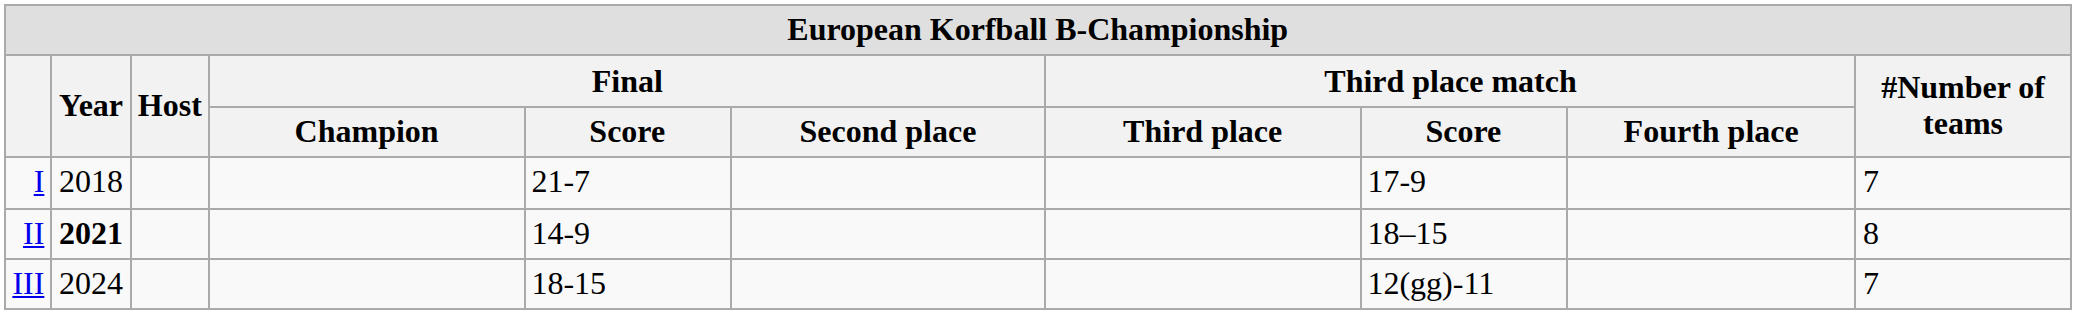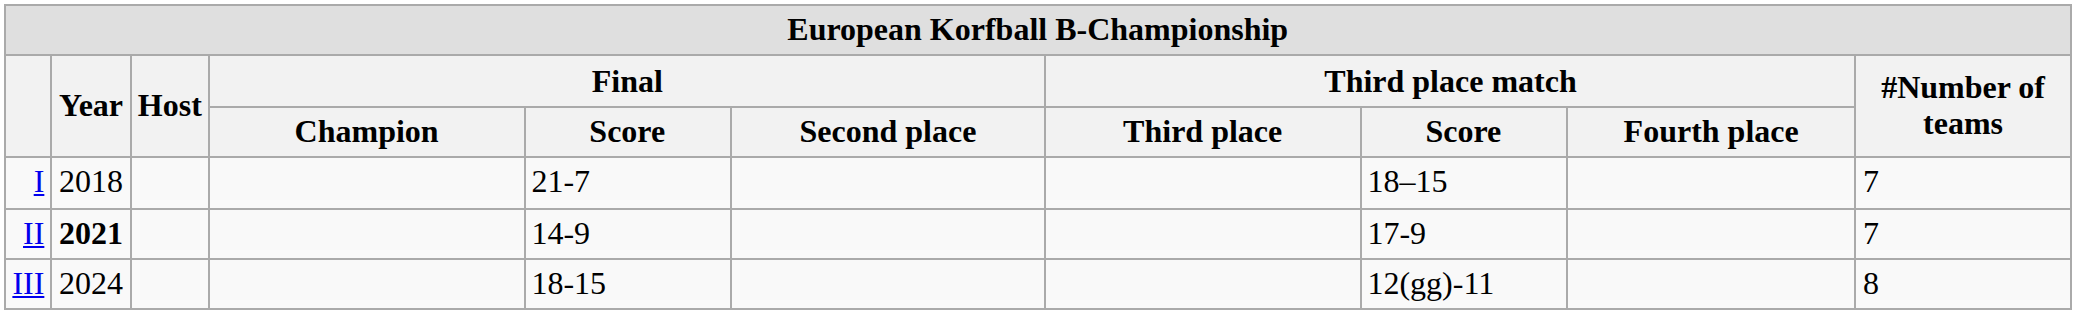I | Third place match / Score: 17-9 -> 18–15
II | Third place match / Score: 18–15 -> 17-9
II | #Number of teams: 8 -> 7
III | #Number of teams: 7 -> 8
